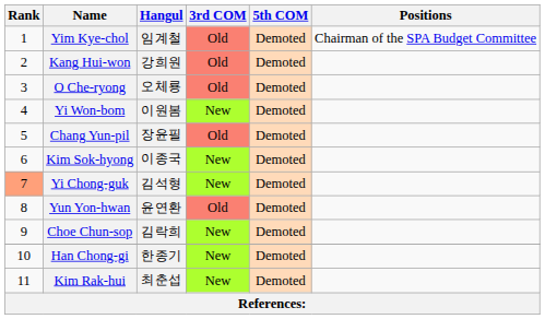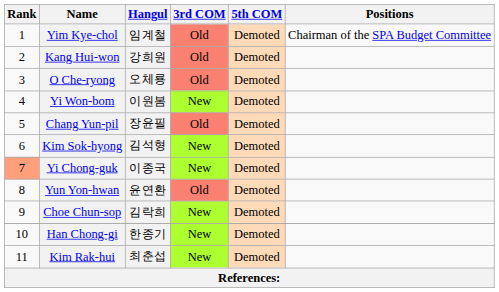Kim Sok-hyong | Hangul: 이종국 -> 김석형
Yi Chong-guk | Hangul: 김석형 -> 이종국
